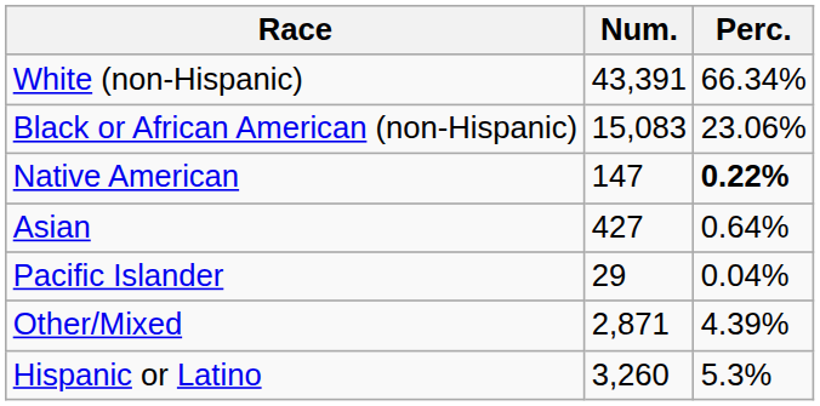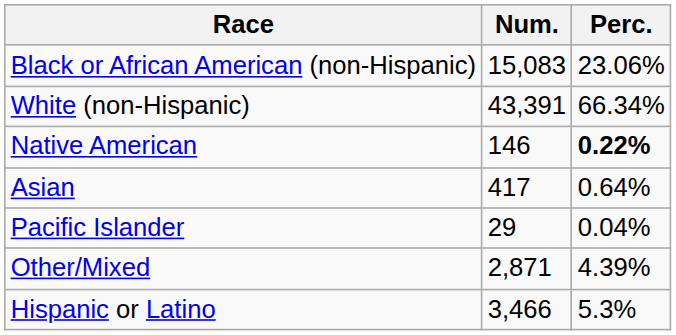rows swapped: White (non-Hispanic) <-> Black or African American (non-Hispanic)
Native American | Num.: 147 -> 146
Asian | Num.: 427 -> 417
Hispanic or Latino | Num.: 3,260 -> 3,466
